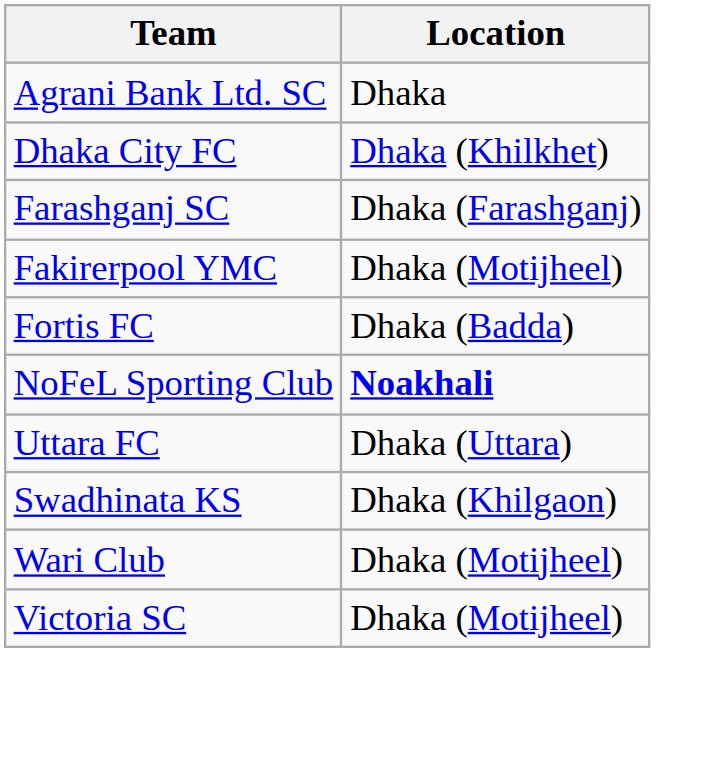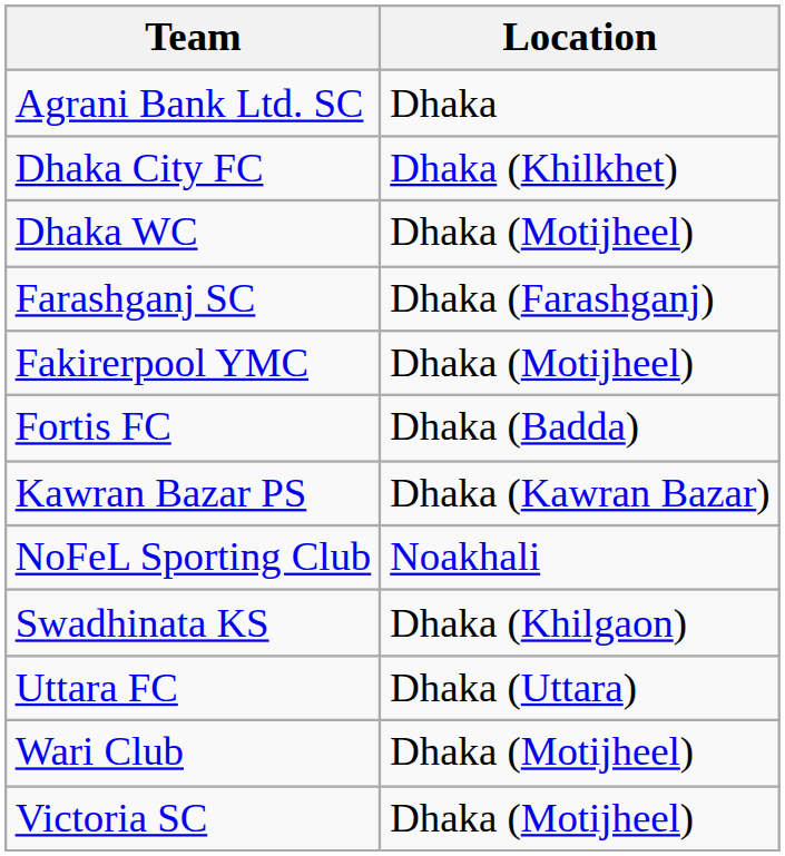+ row: Dhaka WC | Dhaka (Motijheel)
+ row: Kawran Bazar PS | Dhaka (Kawran Bazar)
NoFeL Sporting Club | Location: bold -> normal
rows swapped: Swadhinata KS <-> Uttara FC
